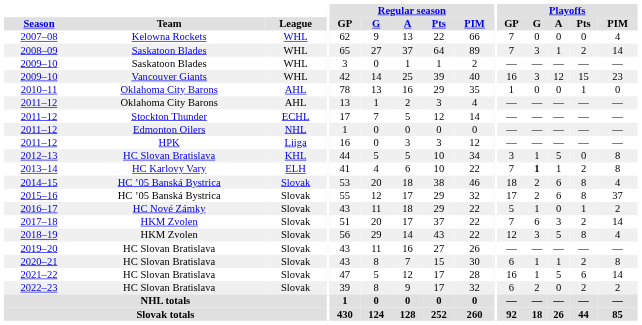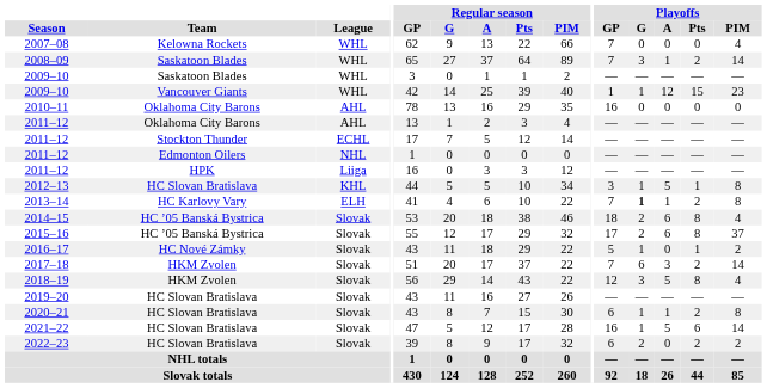2009–10 / Vancouver Giants | Playoffs / GP: 16 -> 1
2009–10 / Vancouver Giants | Playoffs / G: 3 -> 1
2010–11 | Playoffs / GP: 1 -> 16
2010–11 | Playoffs / Pts: 1 -> 0
2012–13 | Playoffs / Pts: 0 -> 1
